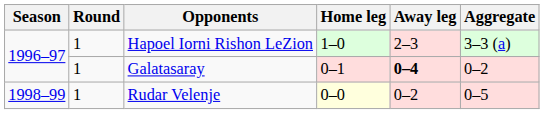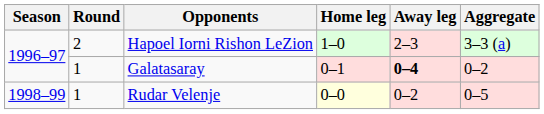Hapoel Iorni Rishon LeZion | Round: 1 -> 2
